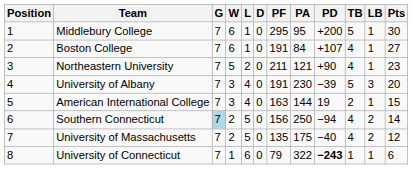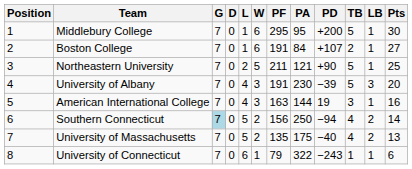columns swapped: W <-> D
Boston College | TB: 4 -> 2
Northeastern University | TB: 4 -> 5
Northeastern University | Pts: 23 -> 25
American International College | TB: 2 -> 3
American International College | Pts: 15 -> 16
University of Massachusetts | Pts: 12 -> 13
University of Connecticut | PD: bold -> normal
